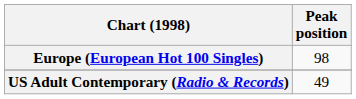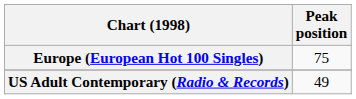Europe (European Hot 100 Singles) | Peak position: 98 -> 75
